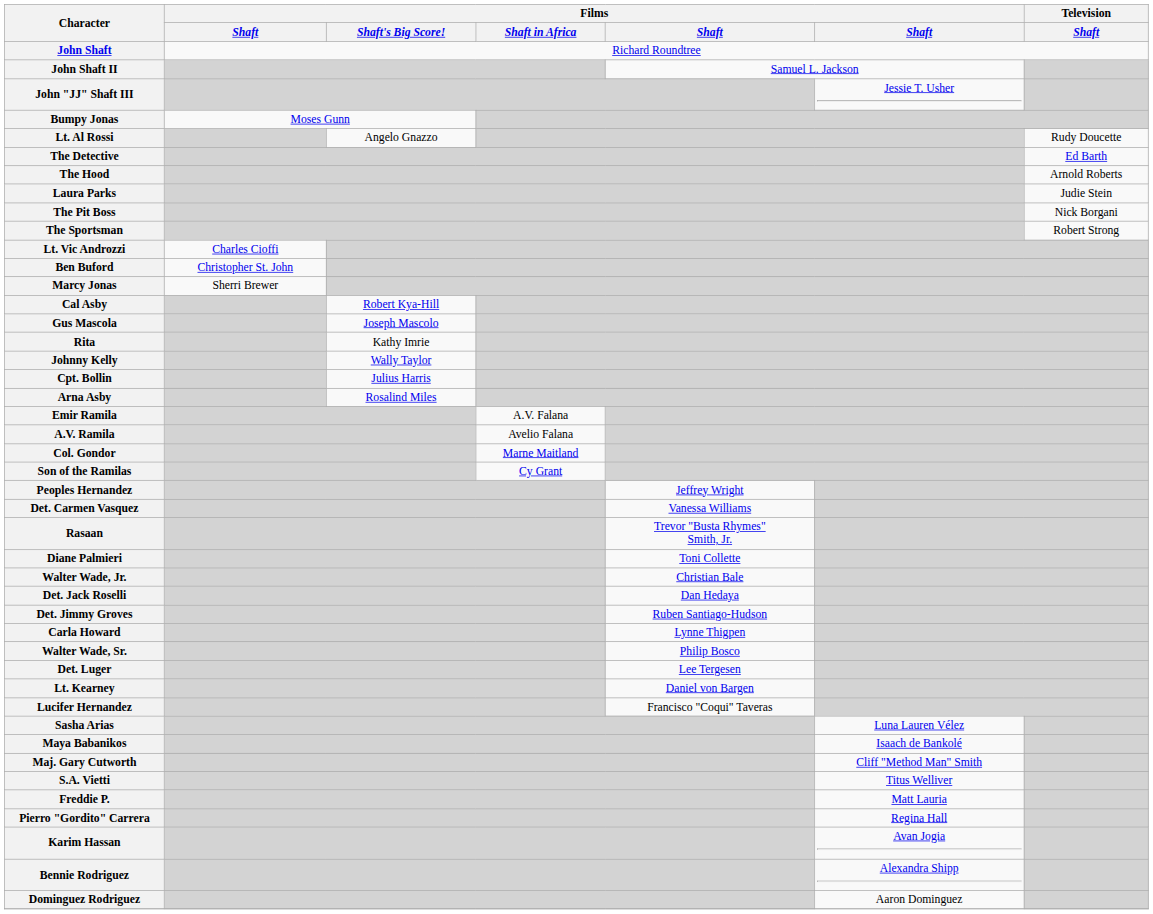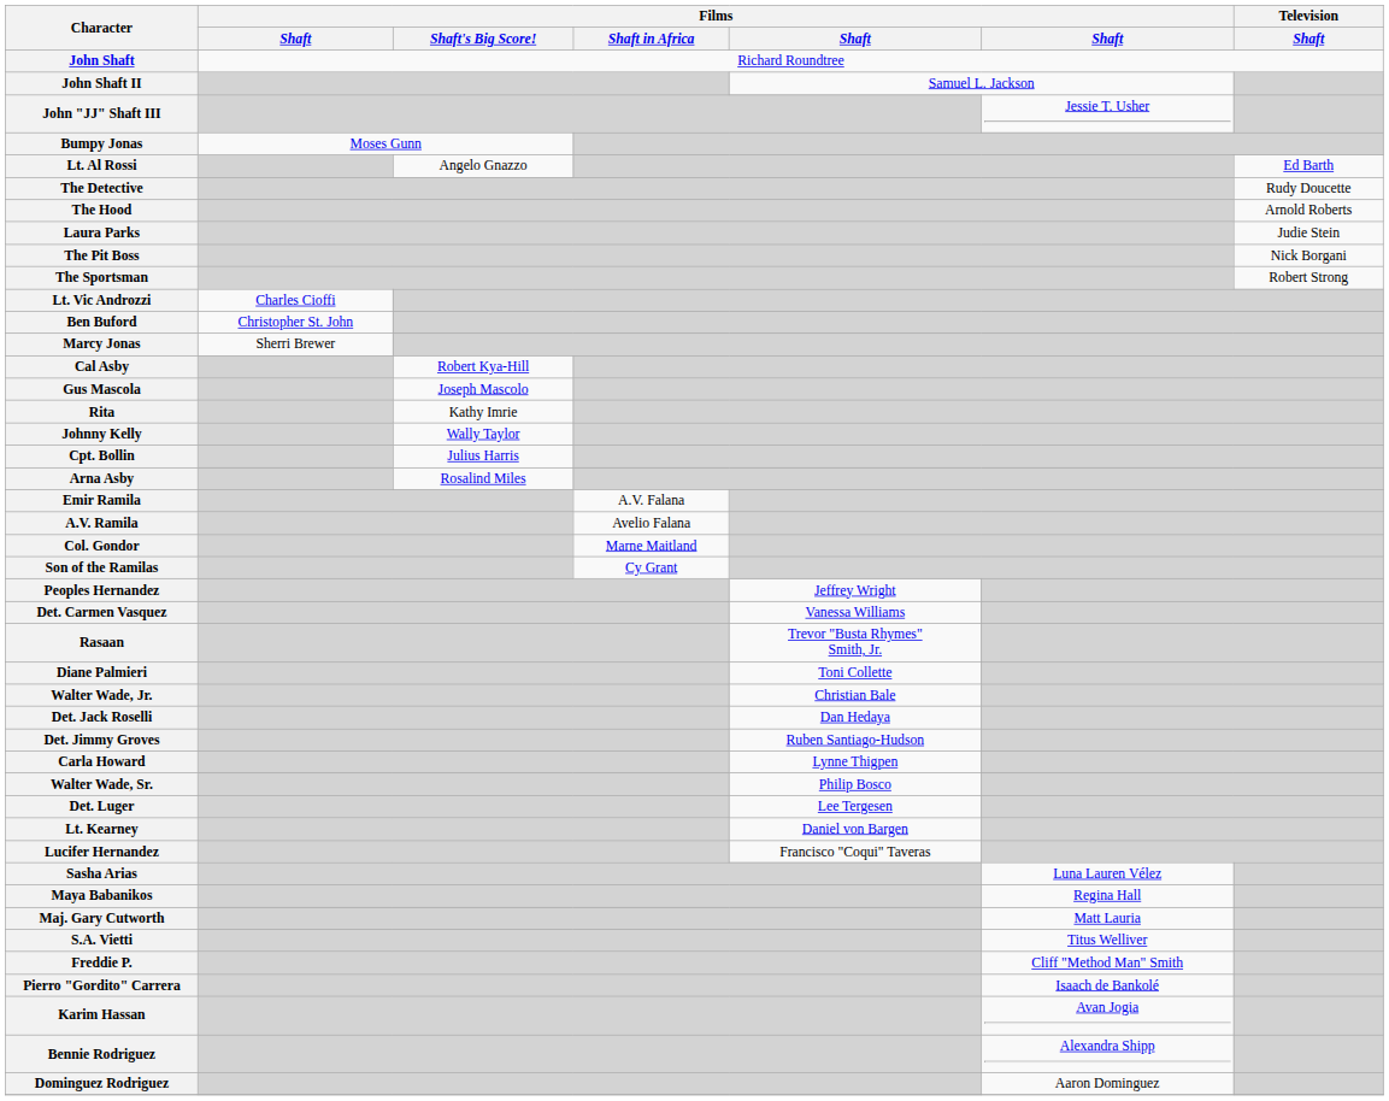Lt. Al Rossi | Television / Shaft: Rudy Doucette -> Ed Barth
The Detective | Television / Shaft: Ed Barth -> Rudy Doucette
Maya Babanikos | column 6: Isaach de Bankolé -> Regina Hall
Maj. Gary Cutworth | column 6: Cliff "Method Man" Smith -> Matt Lauria
Freddie P. | column 6: Matt Lauria -> Cliff "Method Man" Smith
Pierro "Gordito" Carrera | column 6: Regina Hall -> Isaach de Bankolé
